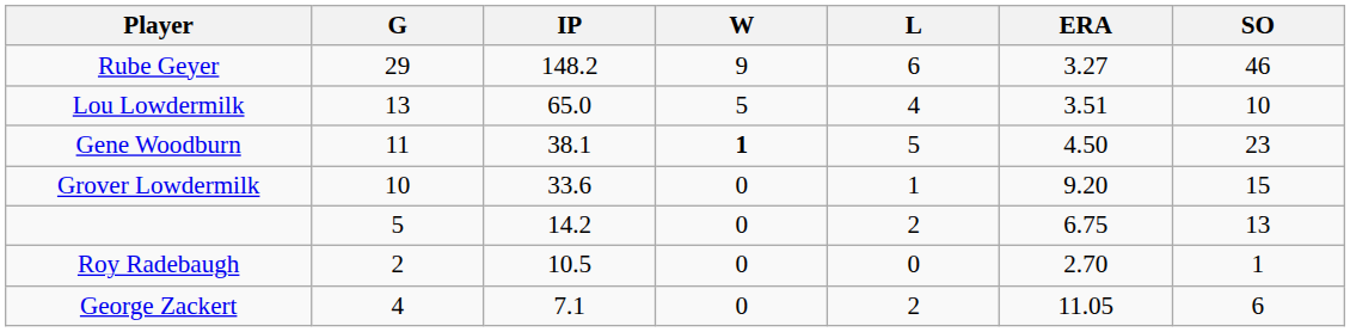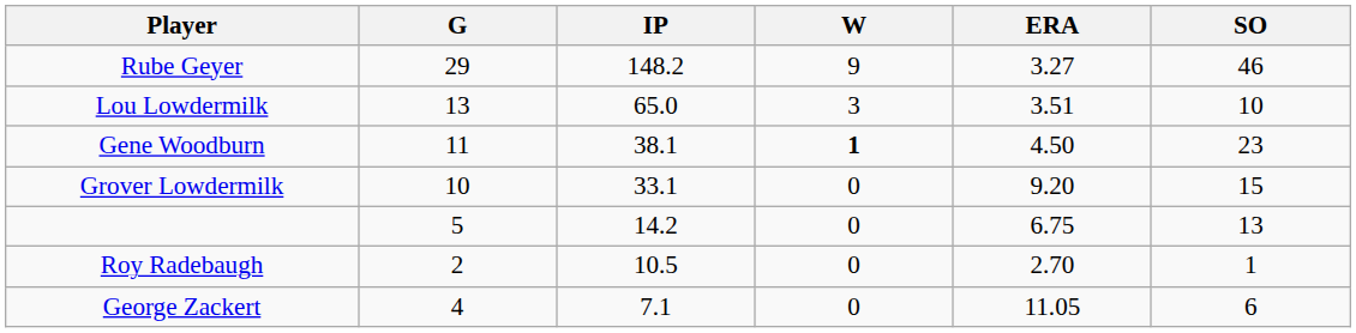- column: L | 6 | 4 | 5 | 1 | 2 | 0 | 2
Lou Lowdermilk | W: 5 -> 3
Grover Lowdermilk | IP: 33.6 -> 33.1
